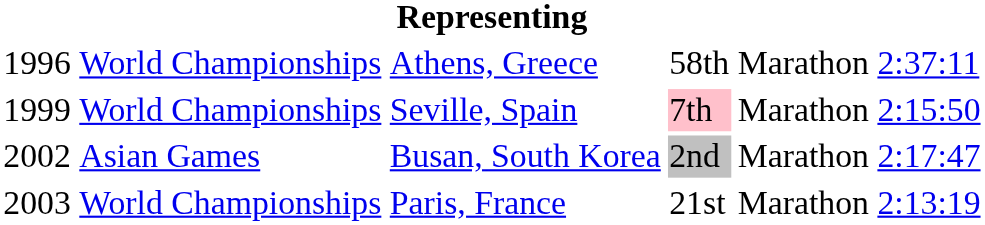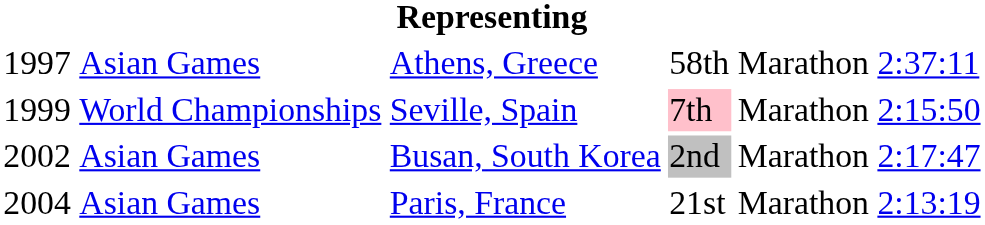Athens, Greece | column 1: 1996 -> 1997
Athens, Greece | column 2: World Championships -> Asian Games
Paris, France | column 1: 2003 -> 2004
Paris, France | column 2: World Championships -> Asian Games
